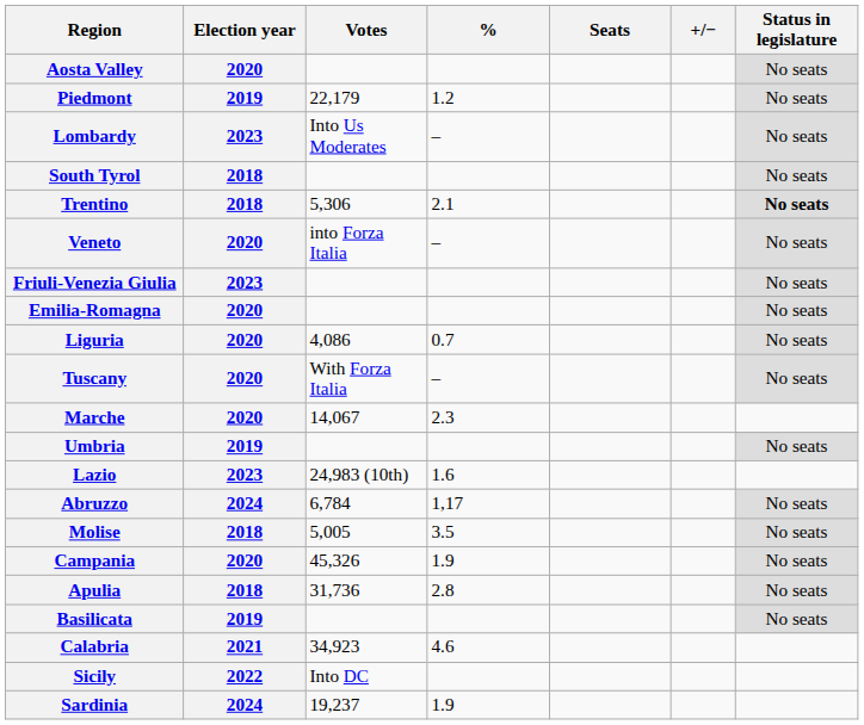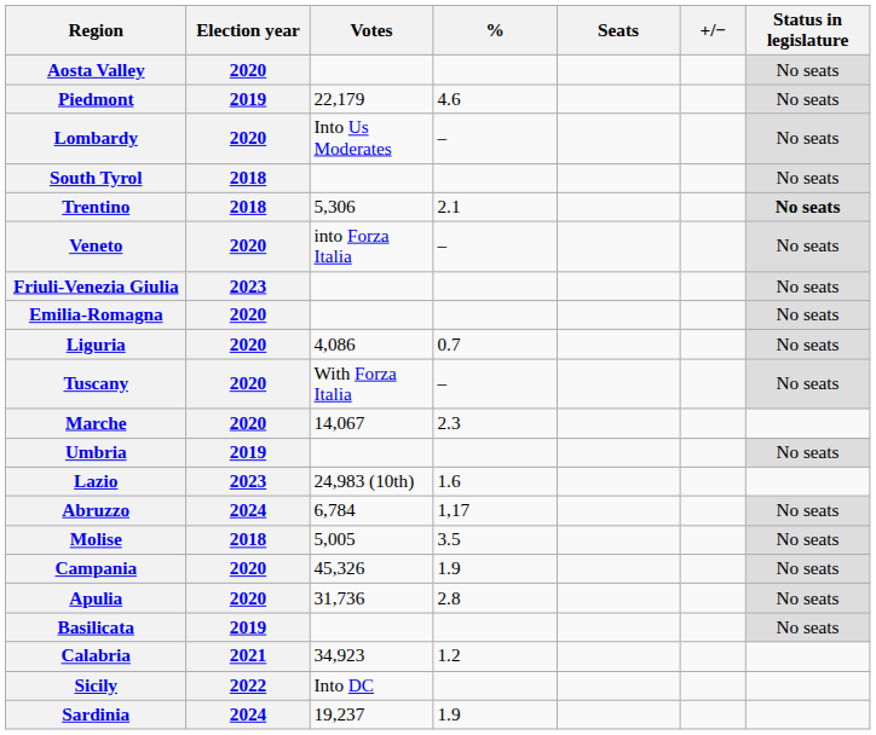Piedmont | %: 1.2 -> 4.6
Lombardy | Election year: 2023 -> 2020
Apulia | Election year: 2018 -> 2020
Calabria | %: 4.6 -> 1.2
